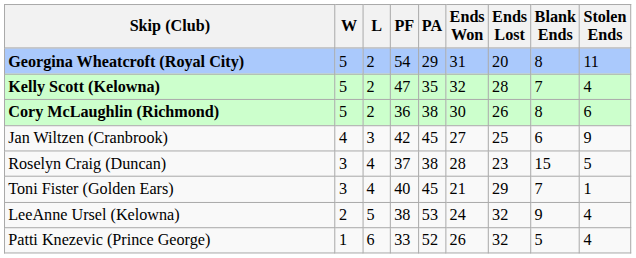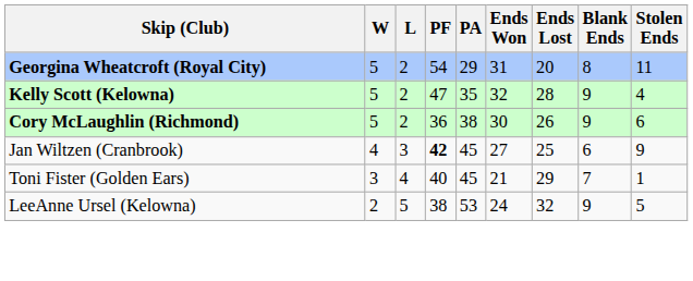Kelly Scott (Kelowna) | Blank Ends: 7 -> 9
Cory McLaughlin (Richmond) | Blank Ends: 8 -> 9
Jan Wiltzen (Cranbrook) | PF: normal -> bold
- row: Roselyn Craig (Duncan) | 3 | 4 | 37 | 38 | 28 | 23 | 15 | 5
LeeAnne Ursel (Kelowna) | Stolen Ends: 4 -> 5
- row: Patti Knezevic (Prince George) | 1 | 6 | 33 | 52 | 26 | 32 | 5 | 4
